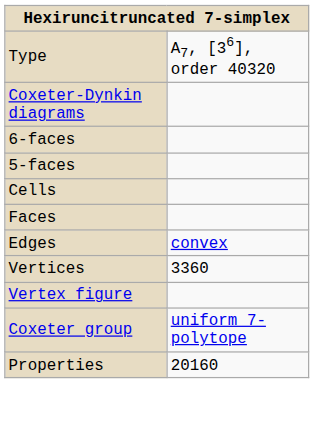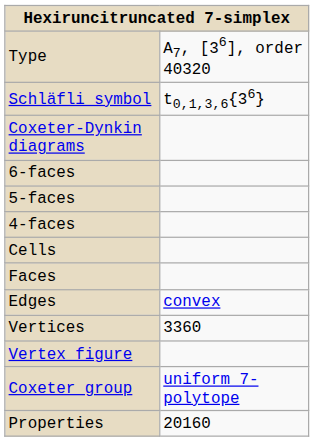+ row: Schläfli symbol | t0,1,3,6{36}
+ row: 4-faces
